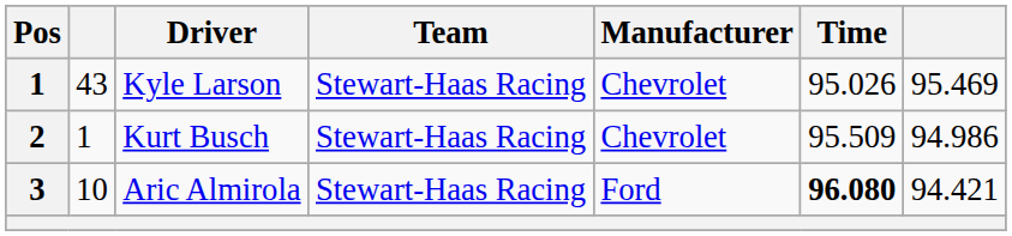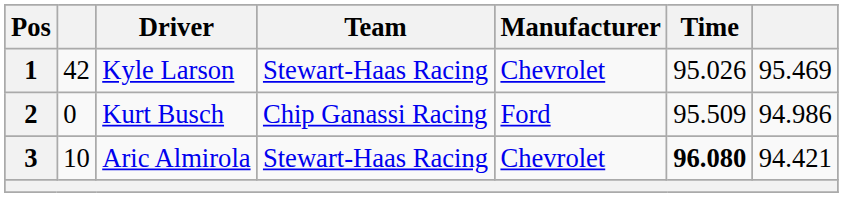Kyle Larson | column 2: 43 -> 42
Kurt Busch | column 2: 1 -> 0
Kurt Busch | Team: Stewart-Haas Racing -> Chip Ganassi Racing
Kurt Busch | Manufacturer: Chevrolet -> Ford
Aric Almirola | Manufacturer: Ford -> Chevrolet
